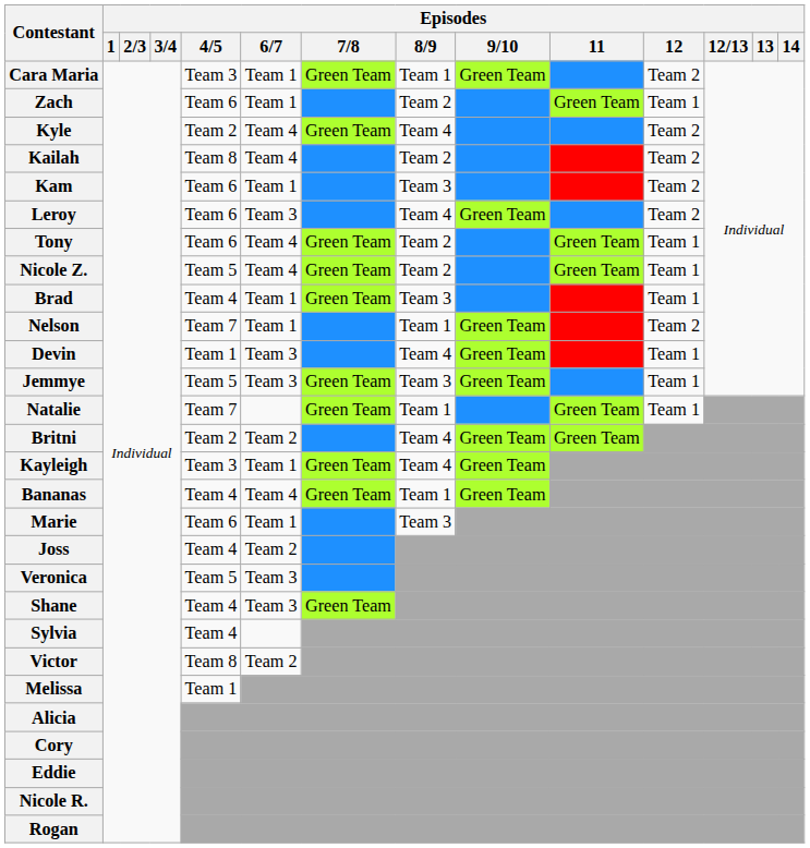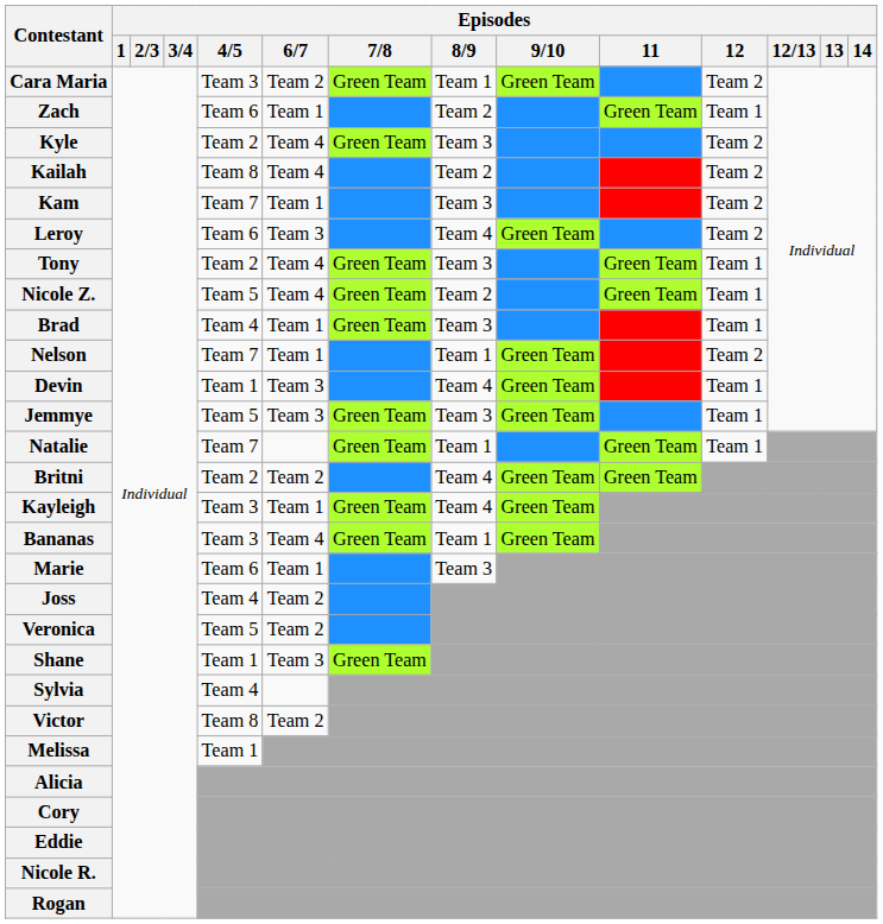Cara Maria | Episodes / 6/7: Team 1 -> Team 2
Kyle | Episodes / 8/9: Team 4 -> Team 3
Kam | Episodes / 4/5: Team 6 -> Team 7
Tony | Episodes / 4/5: Team 6 -> Team 2
Tony | Episodes / 8/9: Team 2 -> Team 3
Bananas | Episodes / 4/5: Team 4 -> Team 3
Veronica | Episodes / 6/7: Team 3 -> Team 2
Shane | Episodes / 4/5: Team 4 -> Team 1
